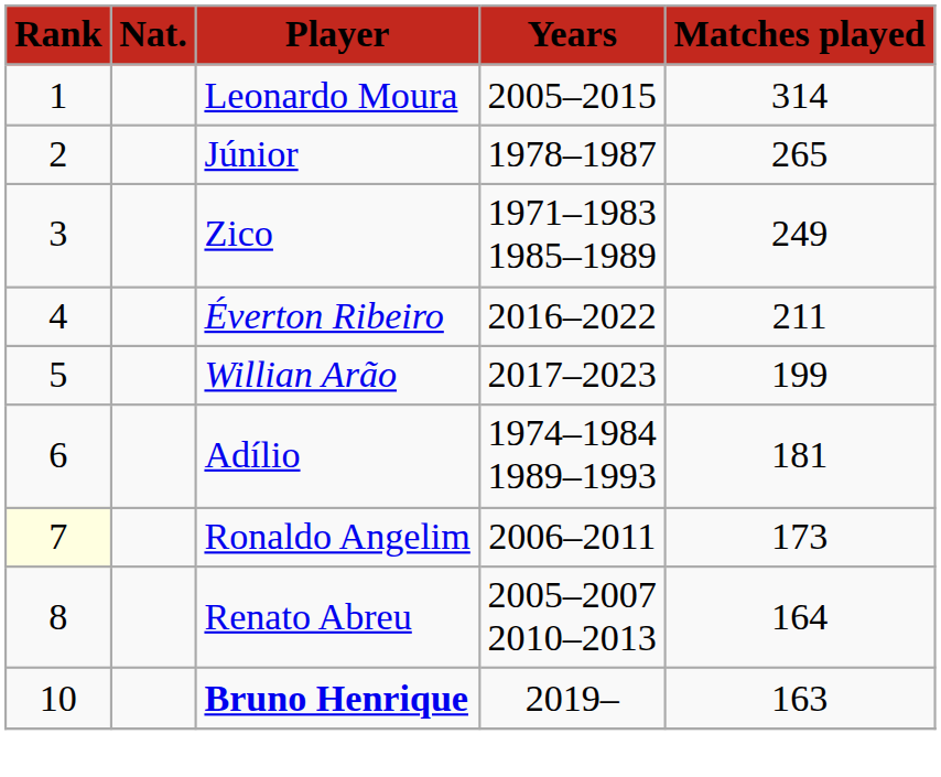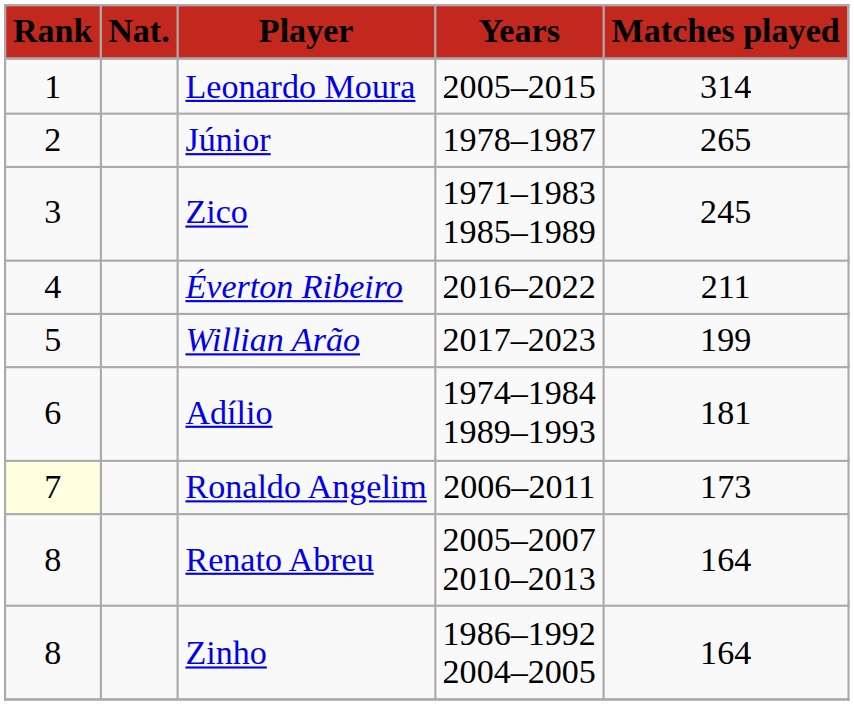Zico | column 5: 249 -> 245
+ row: 8 | Zinho | 1986–1992 2004–2005 | 164
- row: 10 | Bruno Henrique | 2019– | 163
